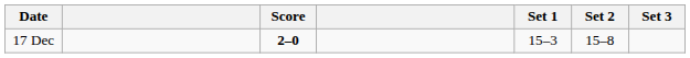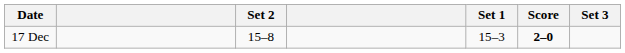columns swapped: Score <-> Set 2
